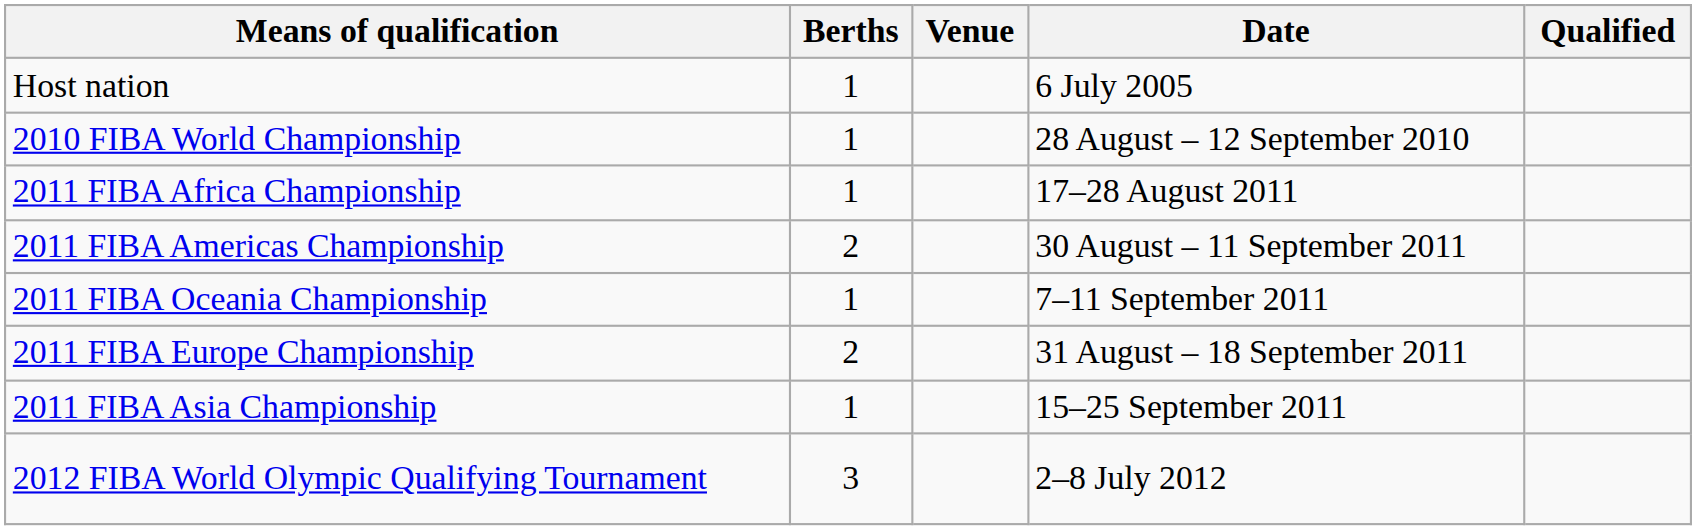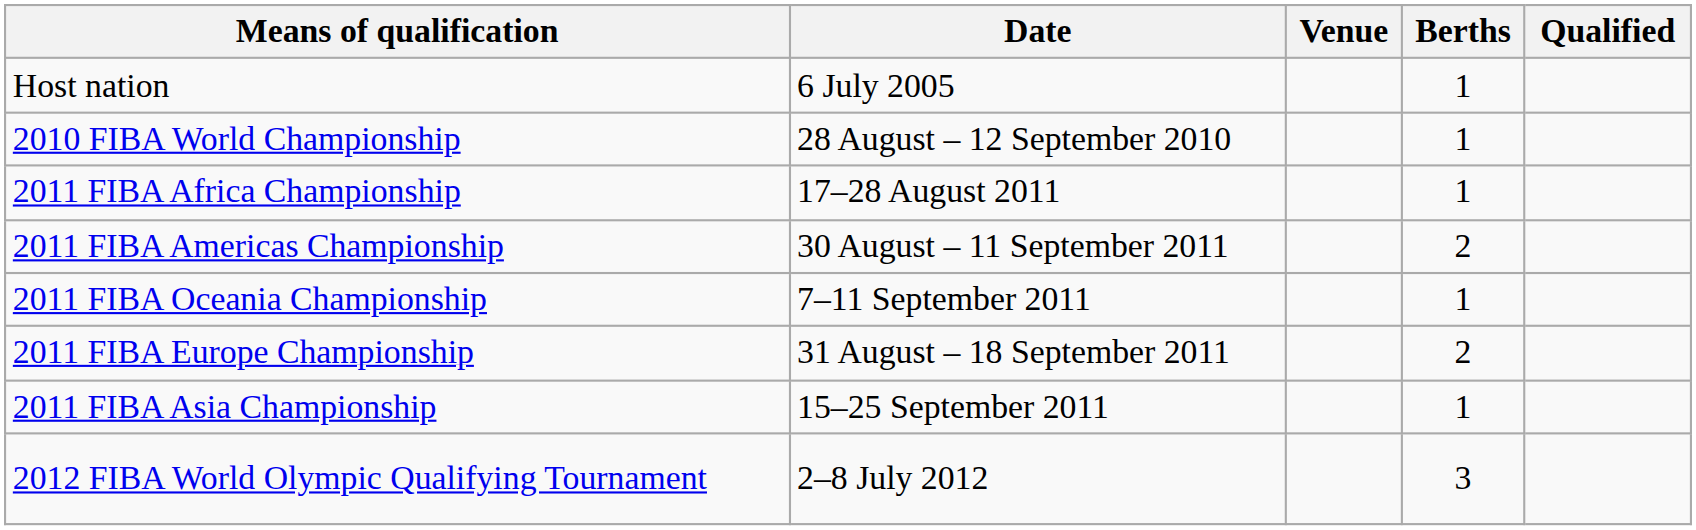columns swapped: Date <-> Berths
